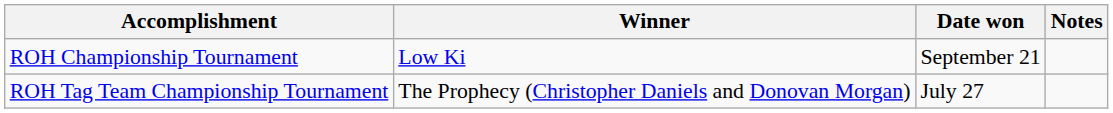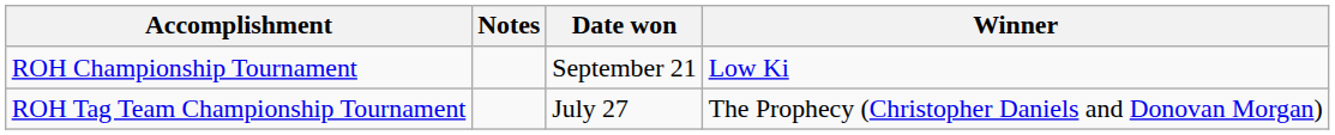columns swapped: Winner <-> Notes
